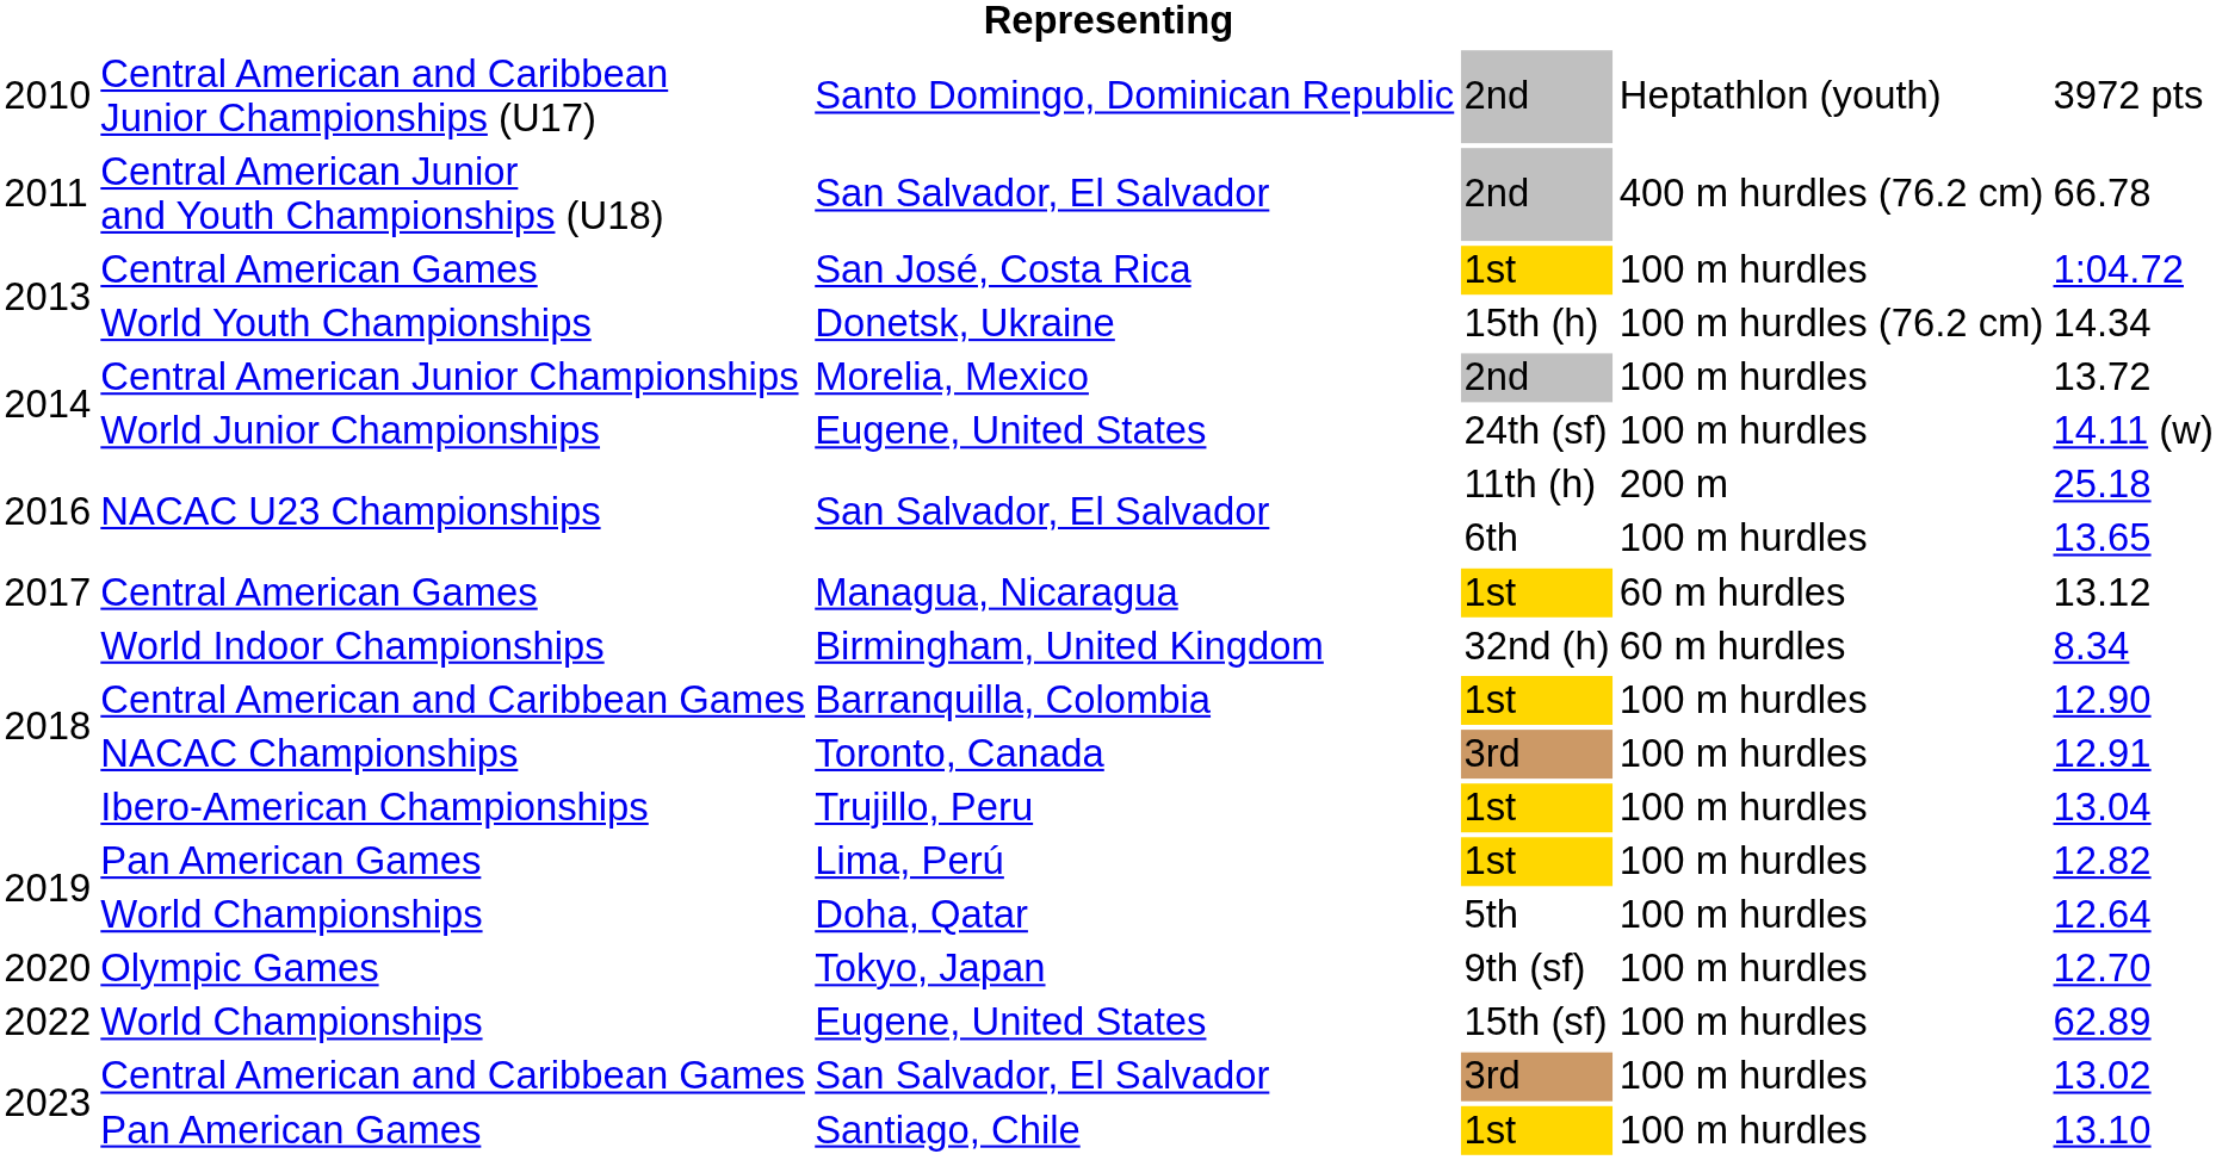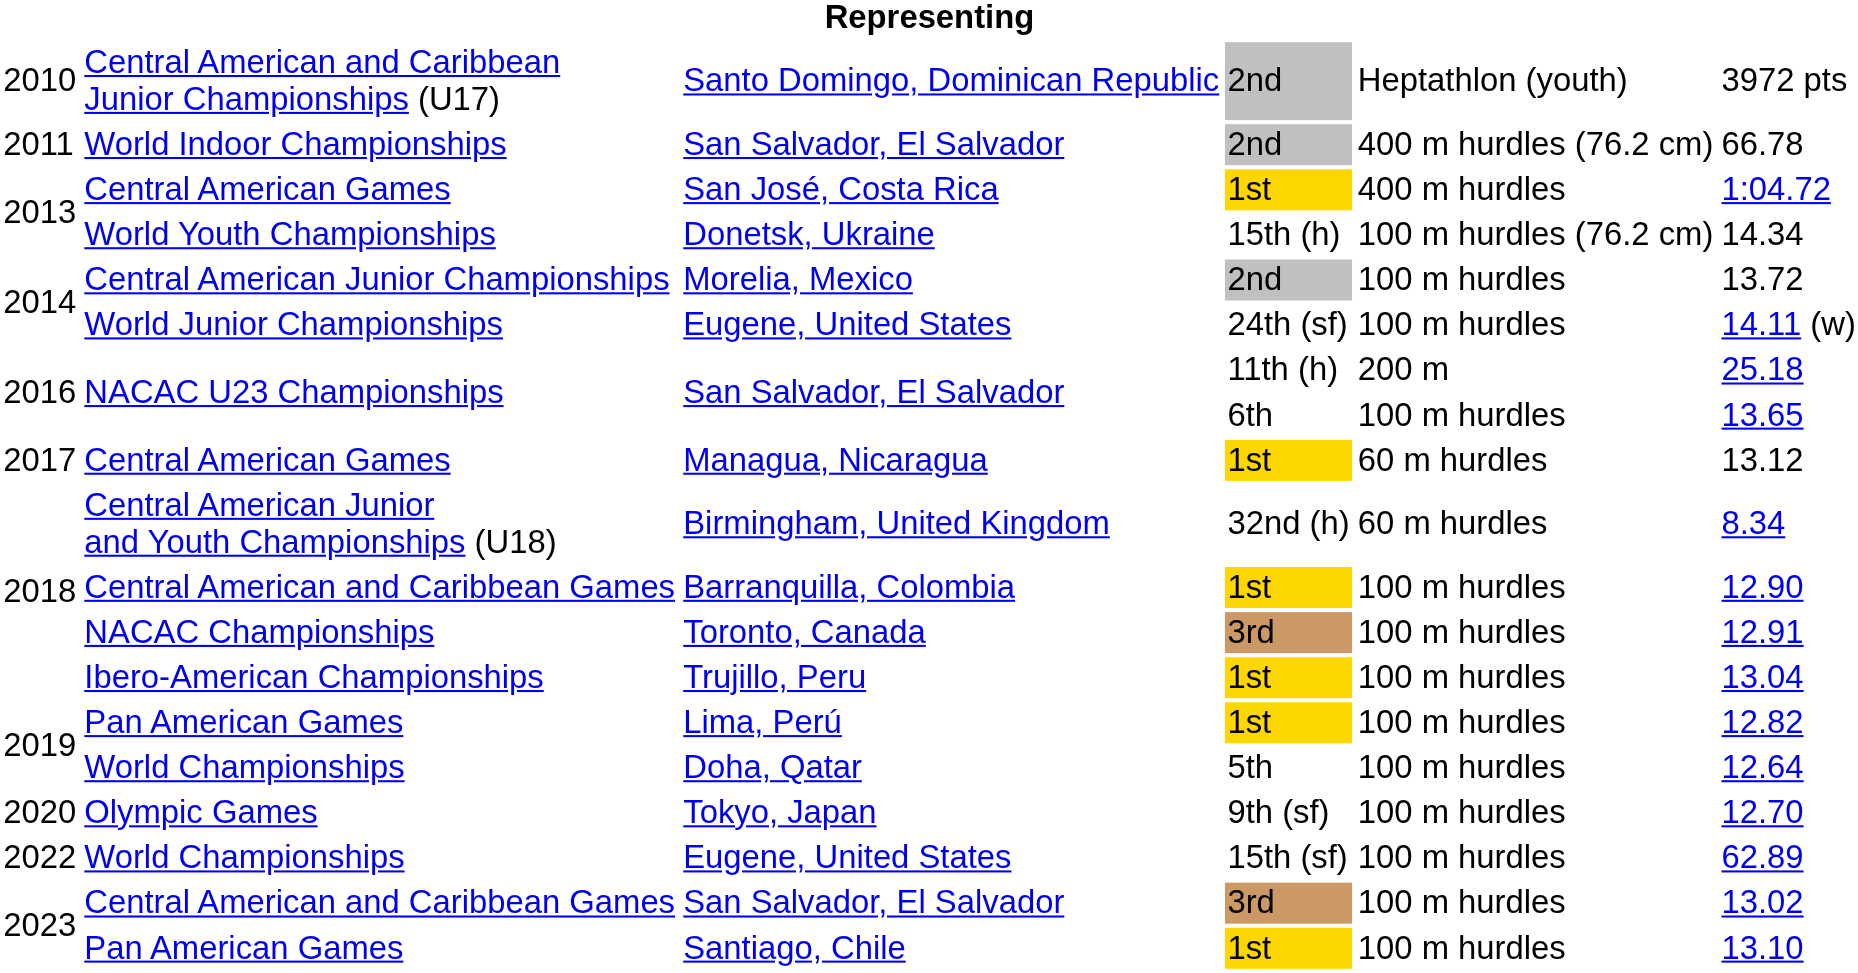San Salvador, El Salvador / 2nd | column 2: Central American Junior and Youth Championships (U18) -> World Indoor Championships
San José, Costa Rica | column 5: 100 m hurdles -> 400 m hurdles
Birmingham, United Kingdom | column 2: World Indoor Championships -> Central American Junior and Youth Championships (U18)
